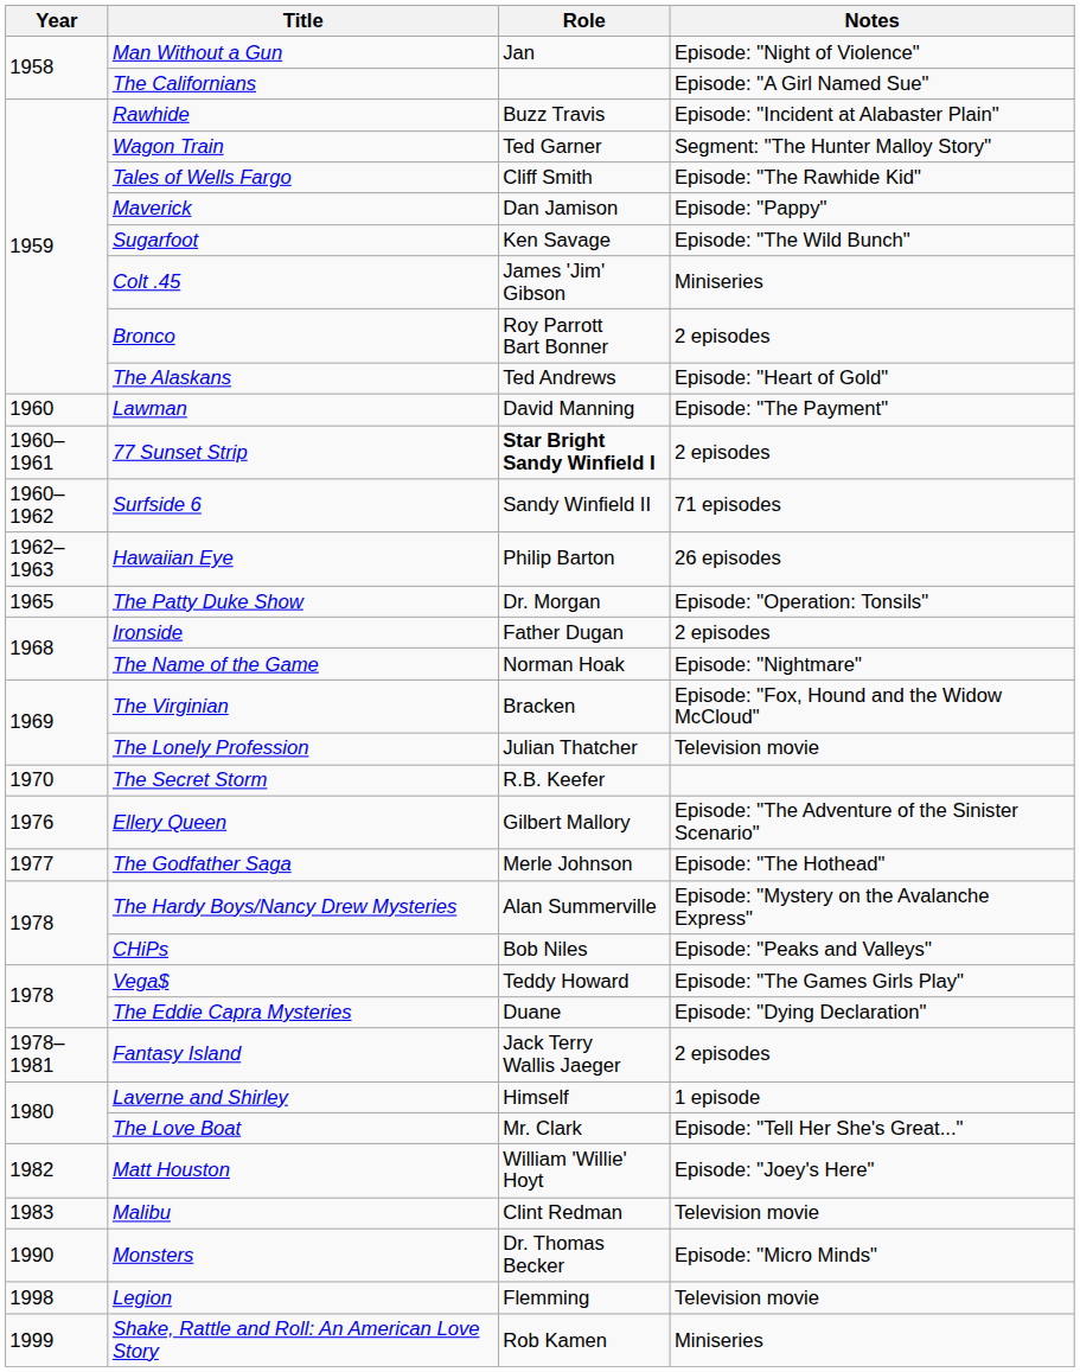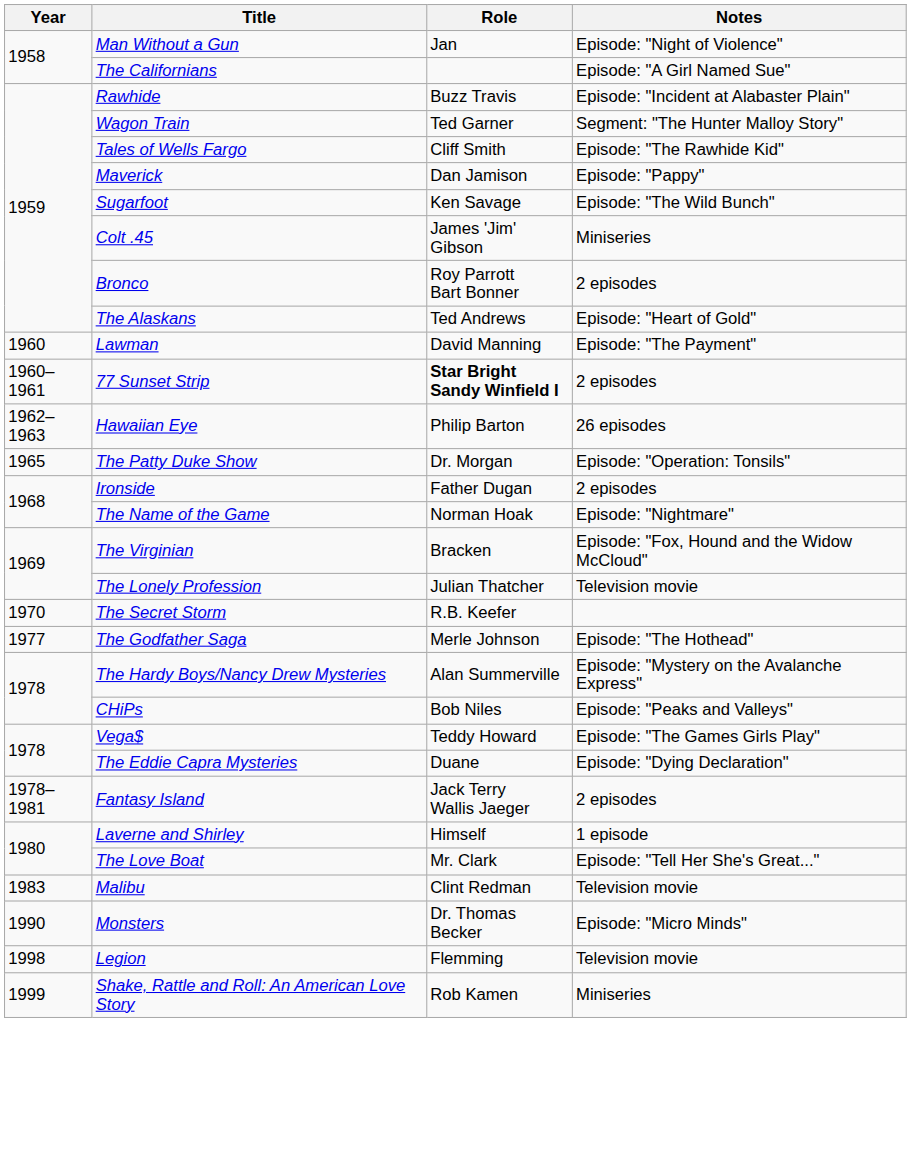- row: 1960–1962 | Surfside 6 | Sandy Winfield II | 71 episodes
- row: 1976 | Ellery Queen | Gilbert Mallory | Episode: "The Adventure of the Sinister Scenario"
- row: 1982 | Matt Houston | William 'Willie' Hoyt | Episode: "Joey's Here"
